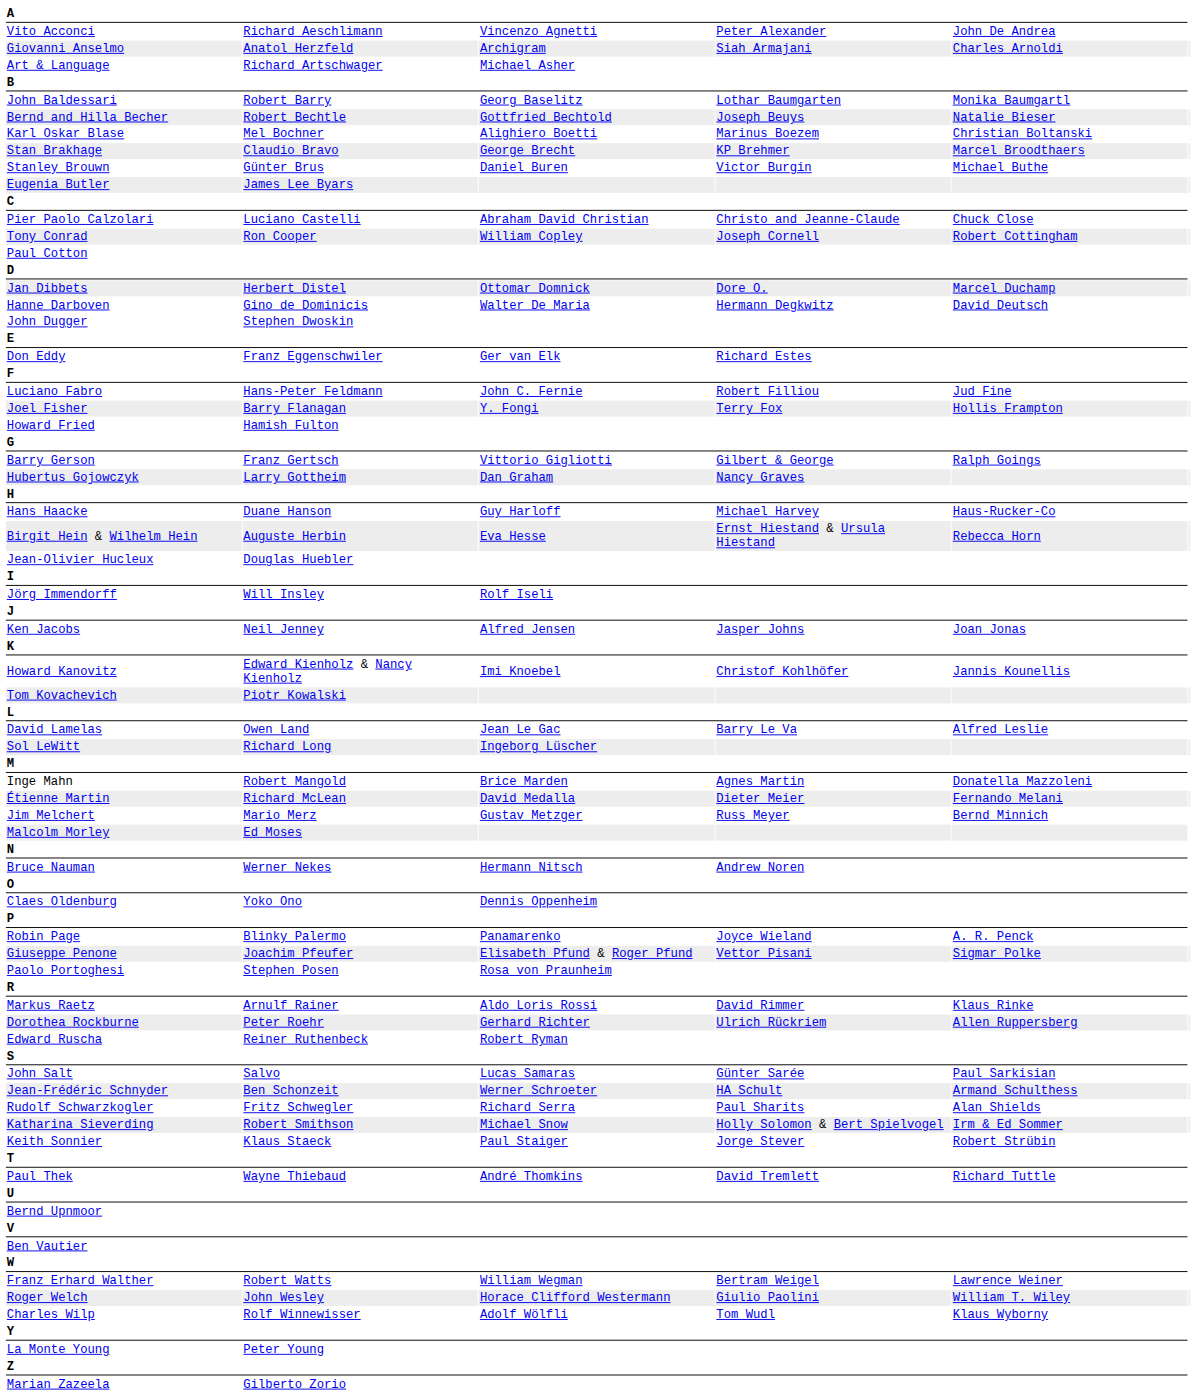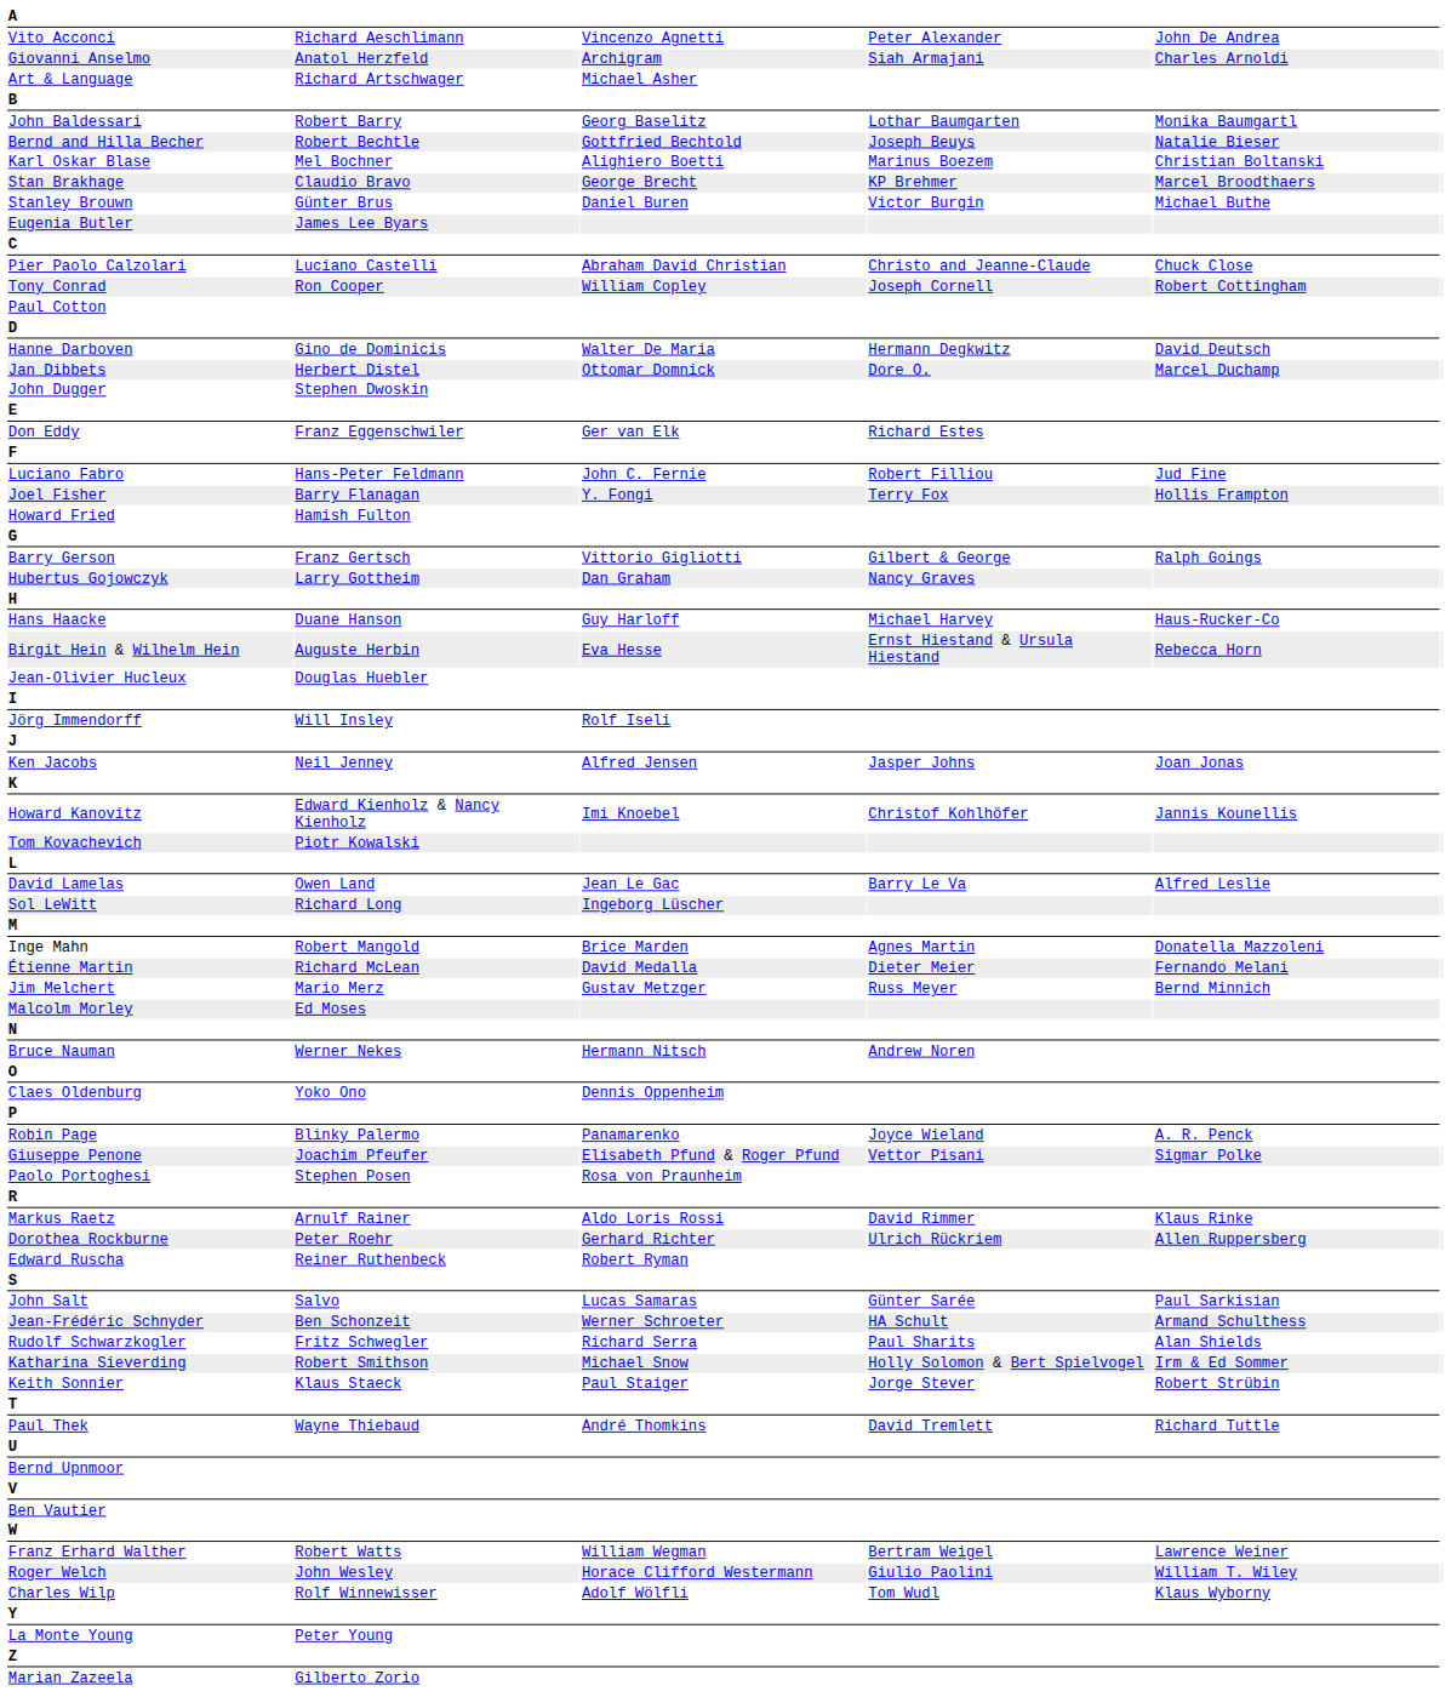rows swapped: Hanne Darboven <-> Jan Dibbets
